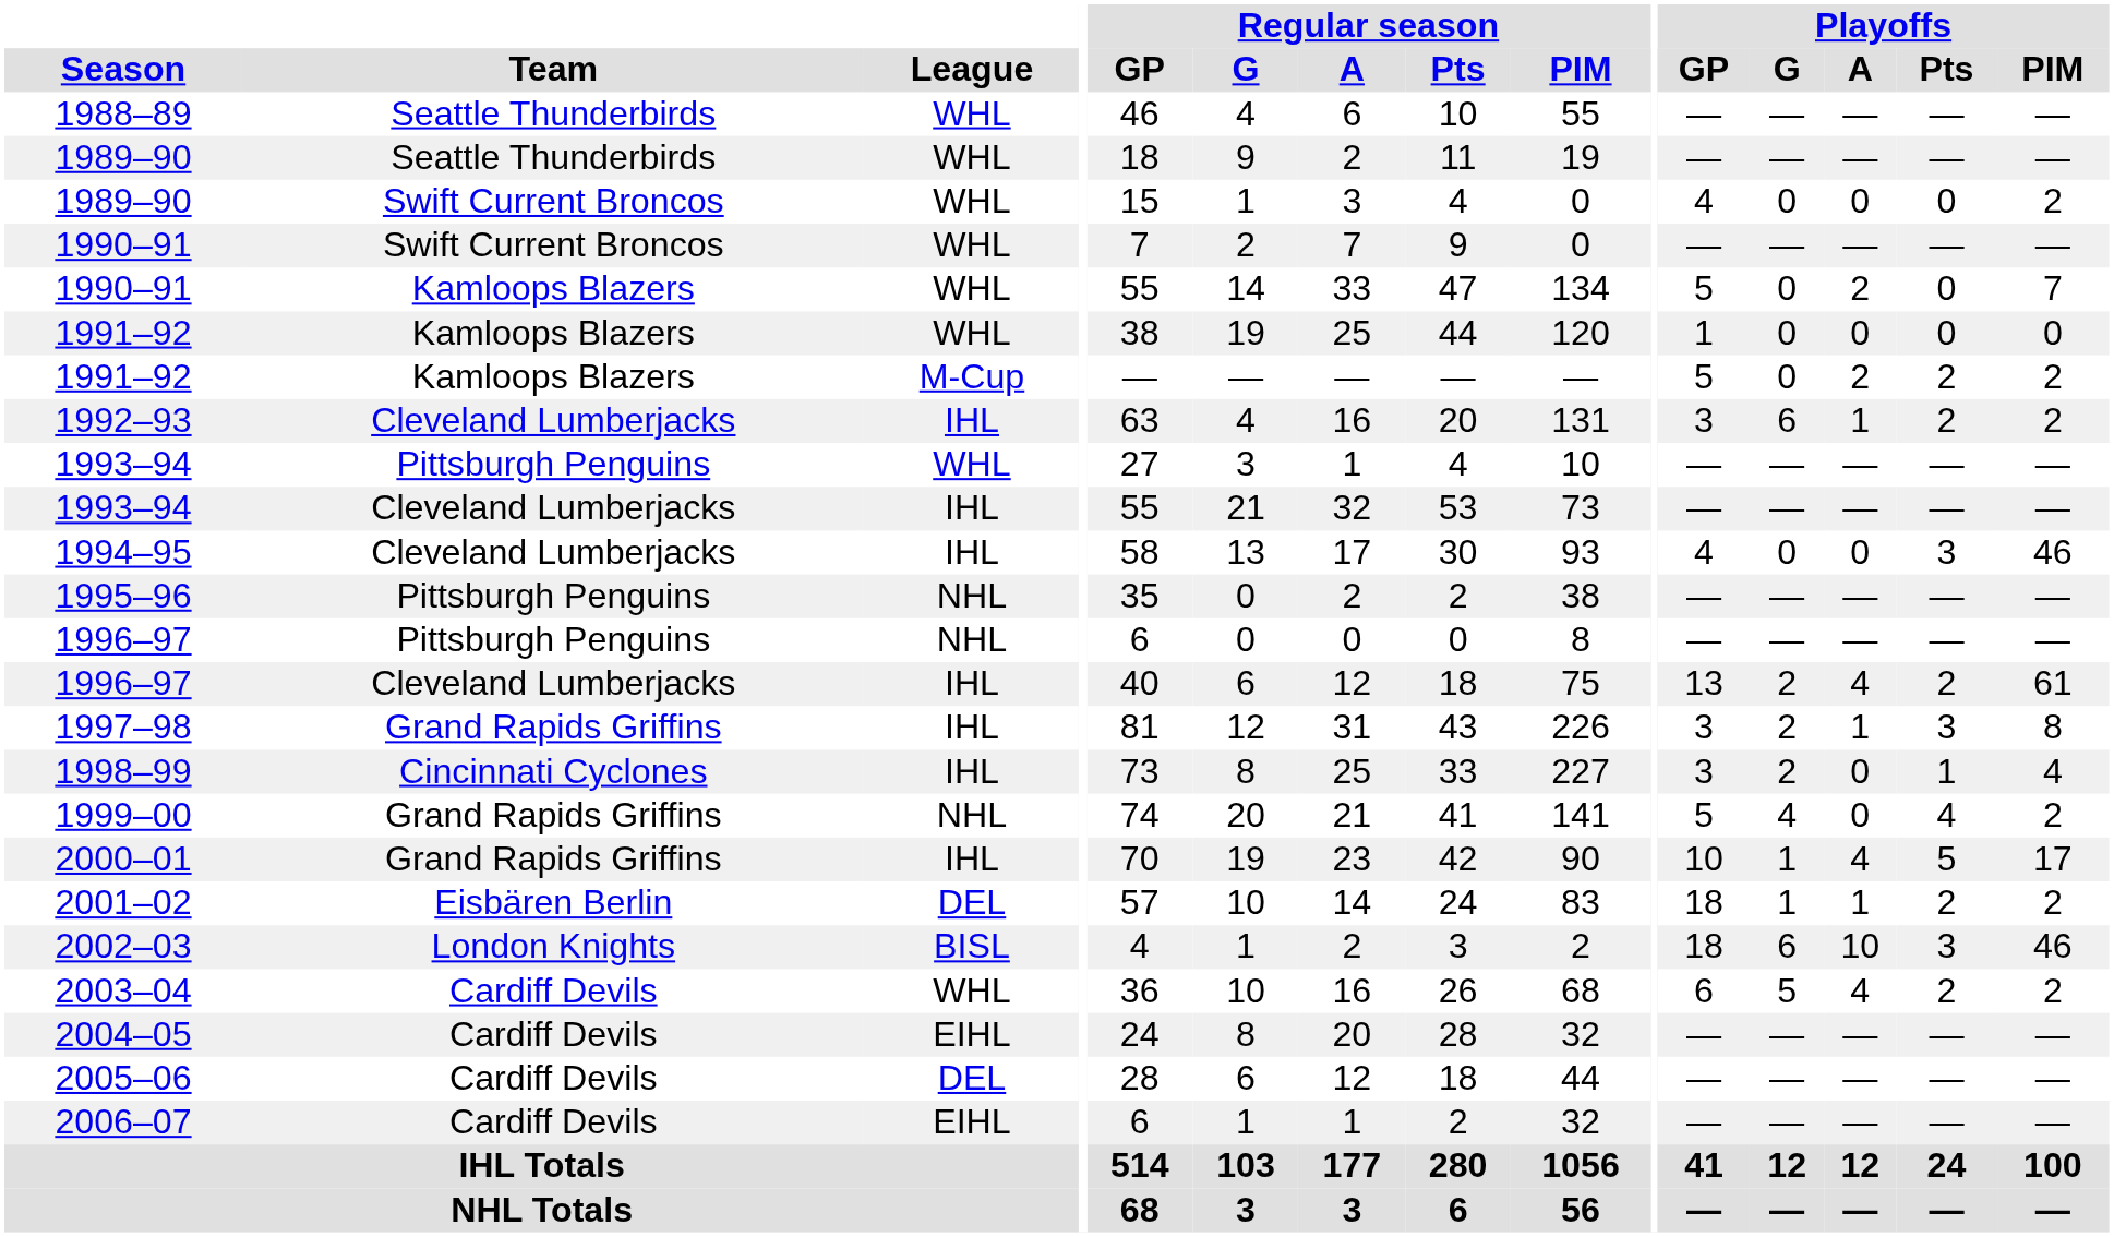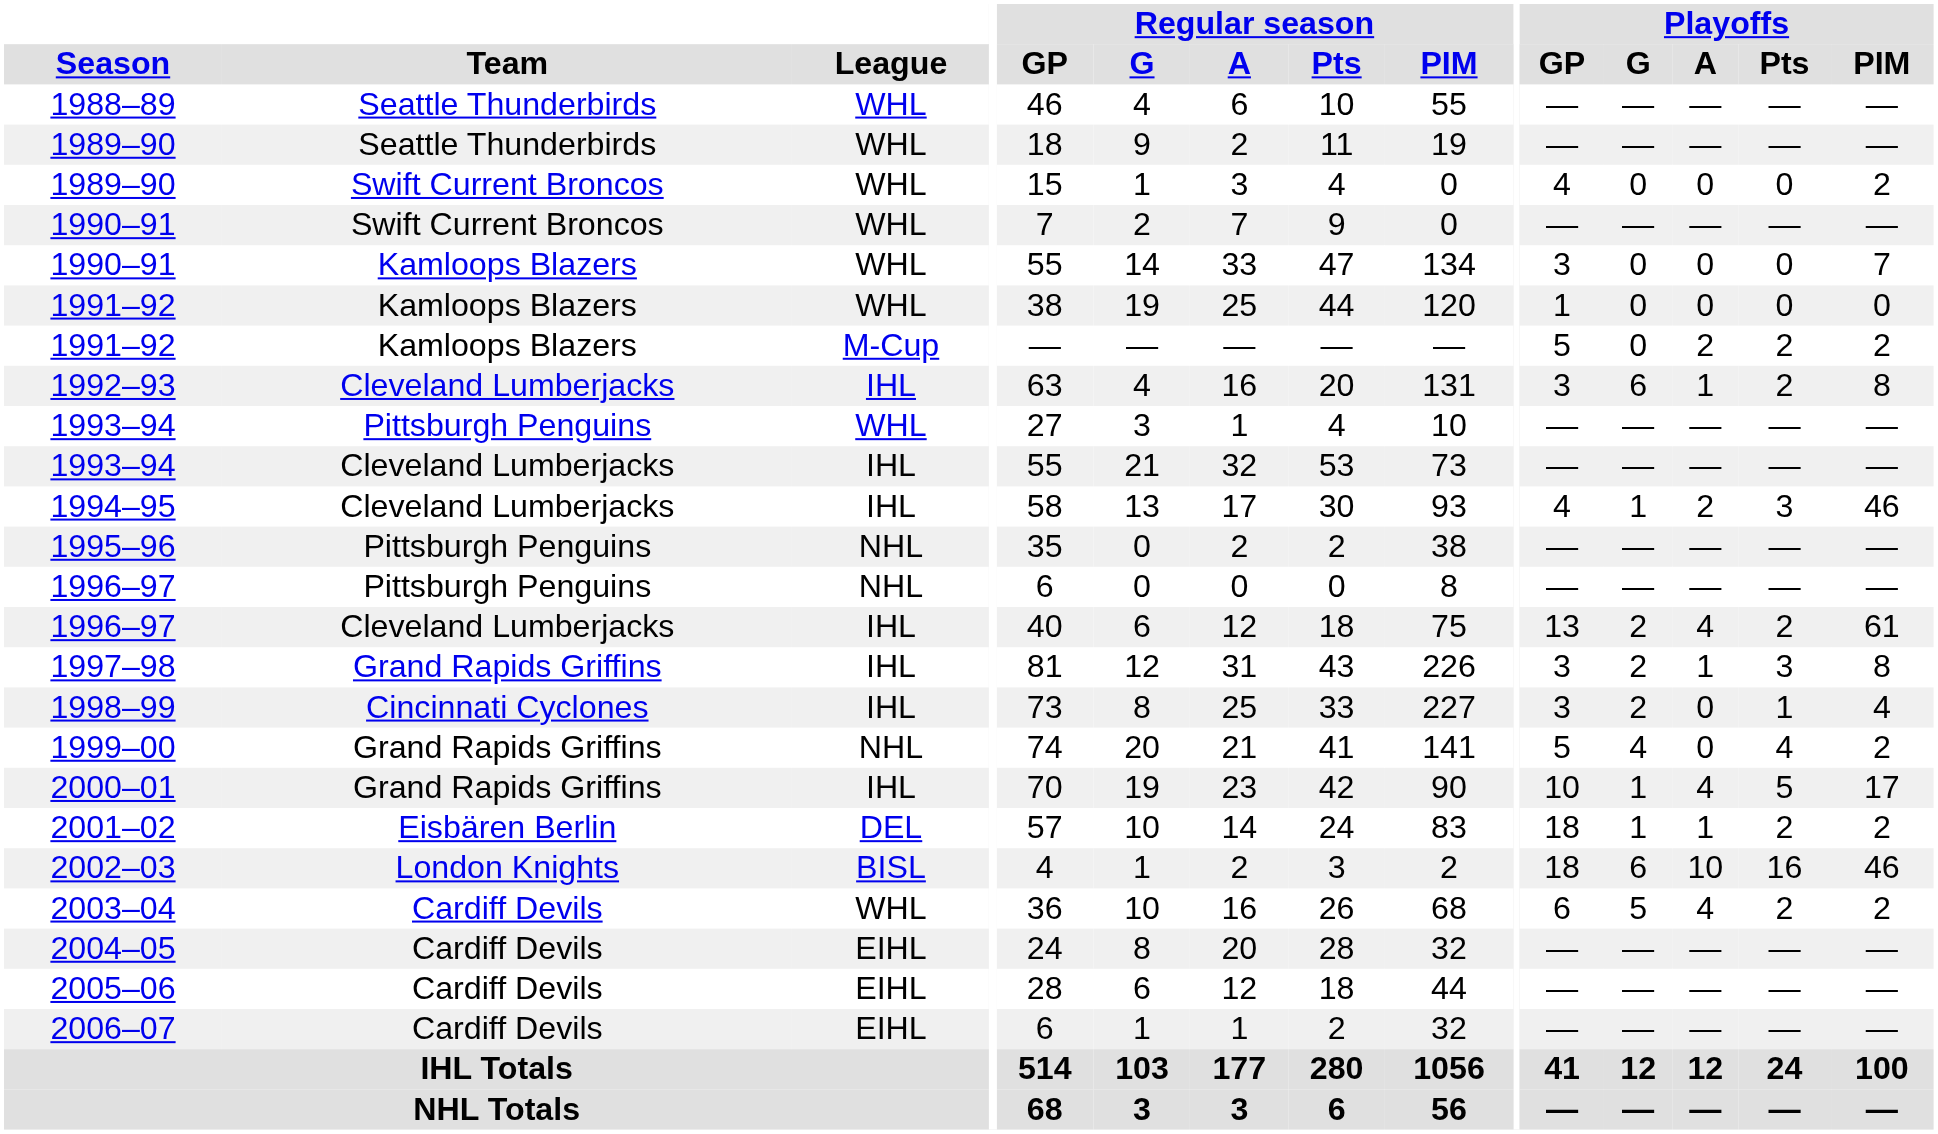1990–91 / Kamloops Blazers | Playoffs / GP: 5 -> 3
1990–91 / Kamloops Blazers | Playoffs / A: 2 -> 0
1992–93 | Playoffs / PIM: 2 -> 8
1994–95 | Playoffs / G: 0 -> 1
1994–95 | Playoffs / A: 0 -> 2
2002–03 | Playoffs / Pts: 3 -> 16
2005–06 | League: DEL -> EIHL
